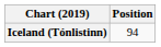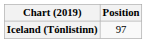Iceland (Tónlistinn) | Position: 94 -> 97
